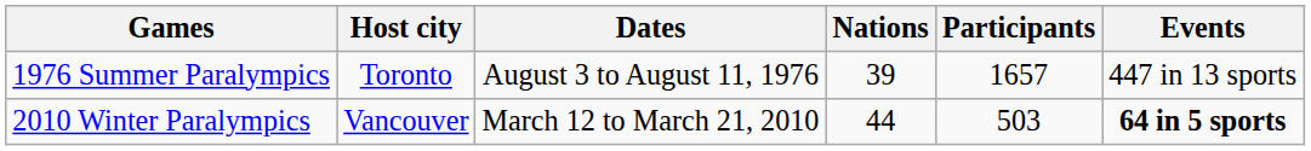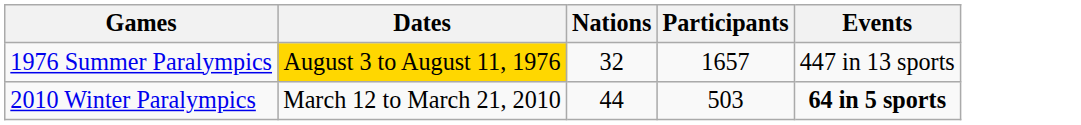- column: Host city | Toronto | Vancouver
1976 Summer Paralympics | Dates: no background -> gold background
1976 Summer Paralympics | Nations: 39 -> 32
